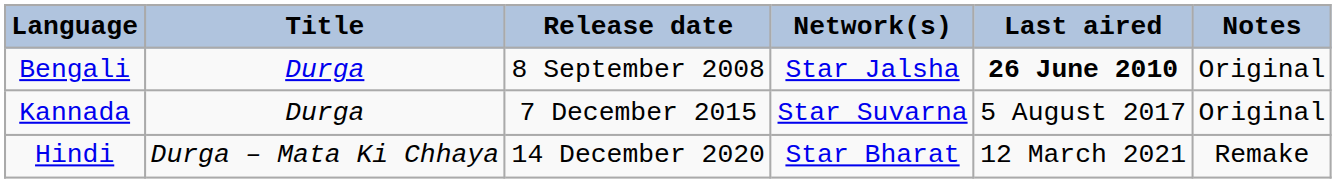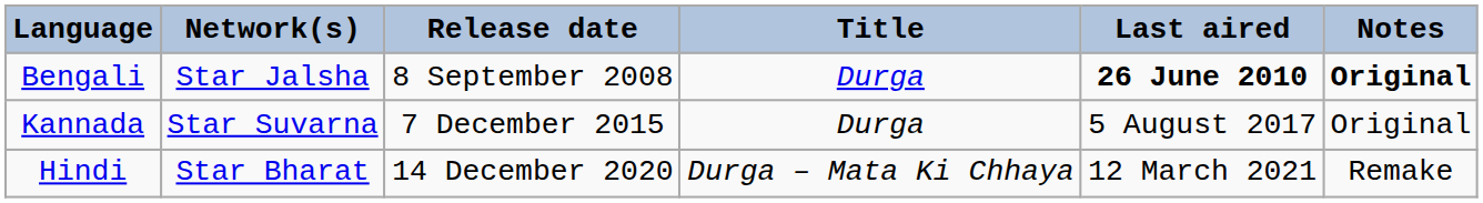columns swapped: Title <-> Network(s)
Bengali | Notes: normal -> bold
